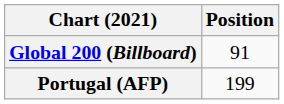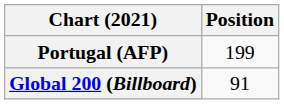rows swapped: Global 200 (Billboard) <-> Portugal (AFP)
